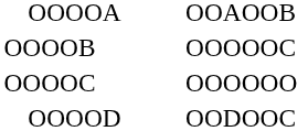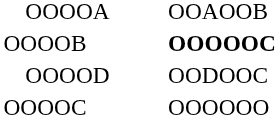OOOOB | column 3: normal -> bold
rows swapped: OOOOD <-> OOOOC
